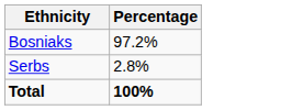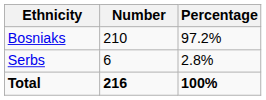+ column: Number | 210 | 6 | 216
